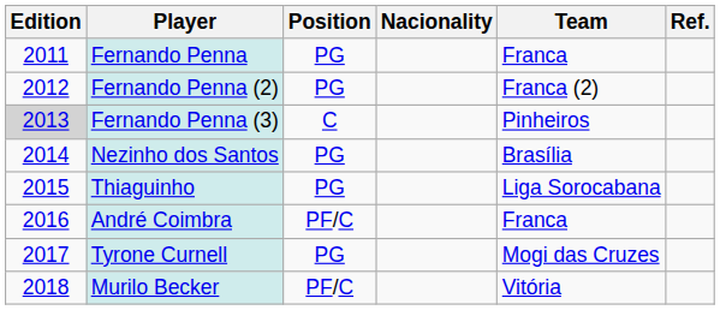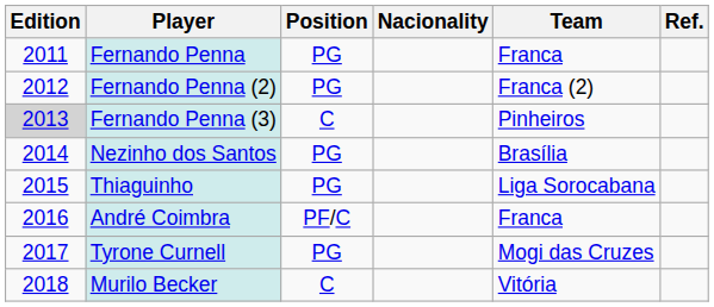Murilo Becker | Position: PF/C -> C
